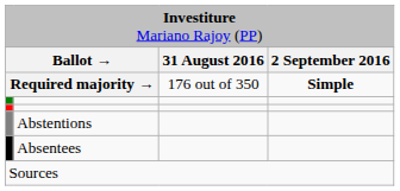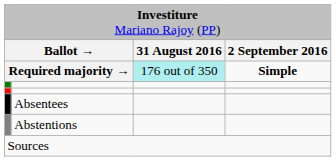Required majority → | column 3: no background -> paleturquoise background
rows swapped: Abstentions <-> Absentees
